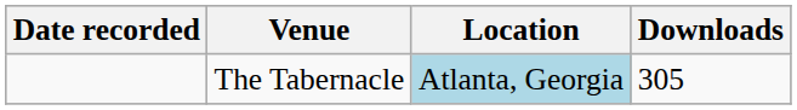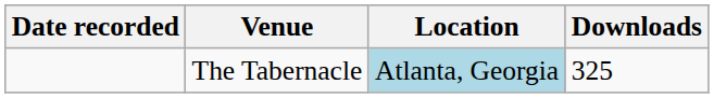The Tabernacle | Downloads: 305 -> 325
